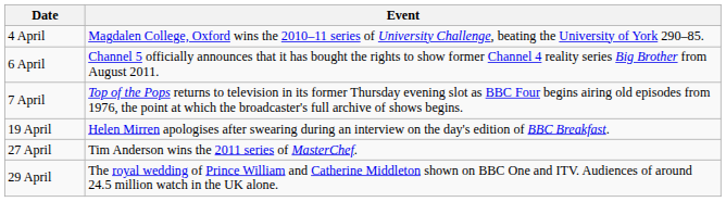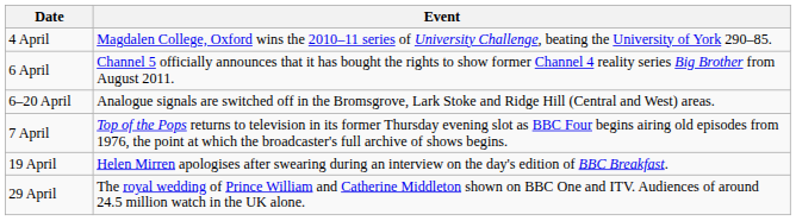+ row: 6–20 April | Analogue signals are switched off in the Bromsgrove, Lark Stoke and Ridge Hill (Central and West) areas.
- row: 27 April | Tim Anderson wins the 2011 series of MasterChef.
